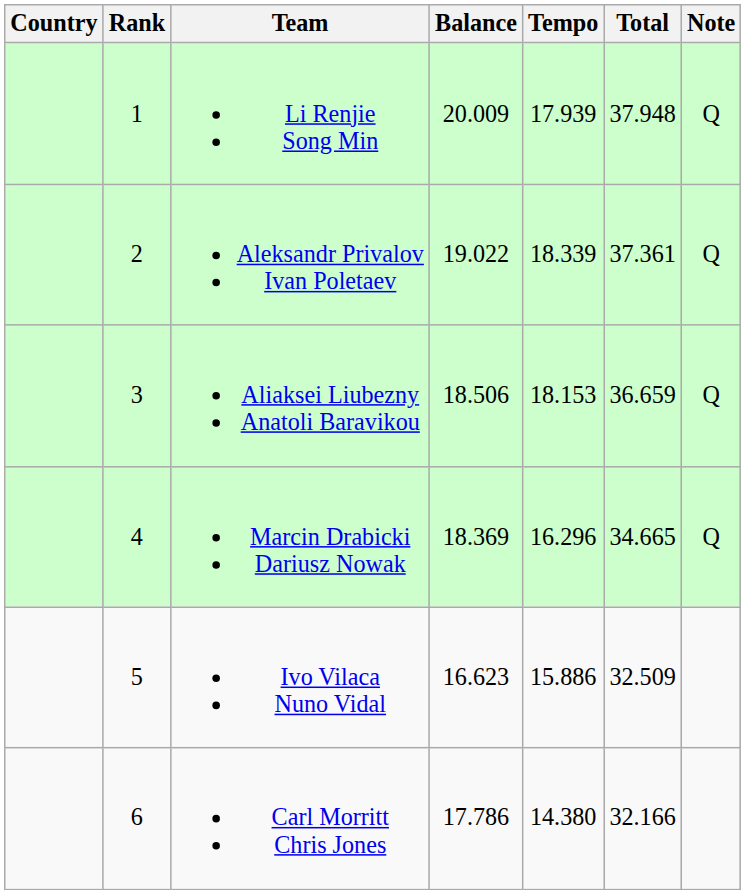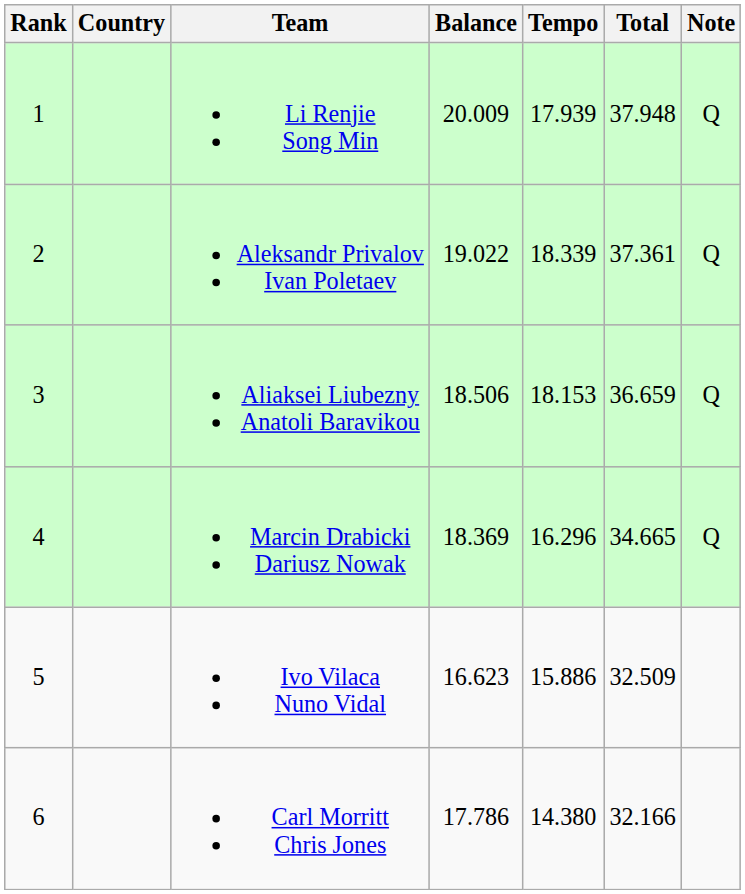columns swapped: Rank <-> Country
